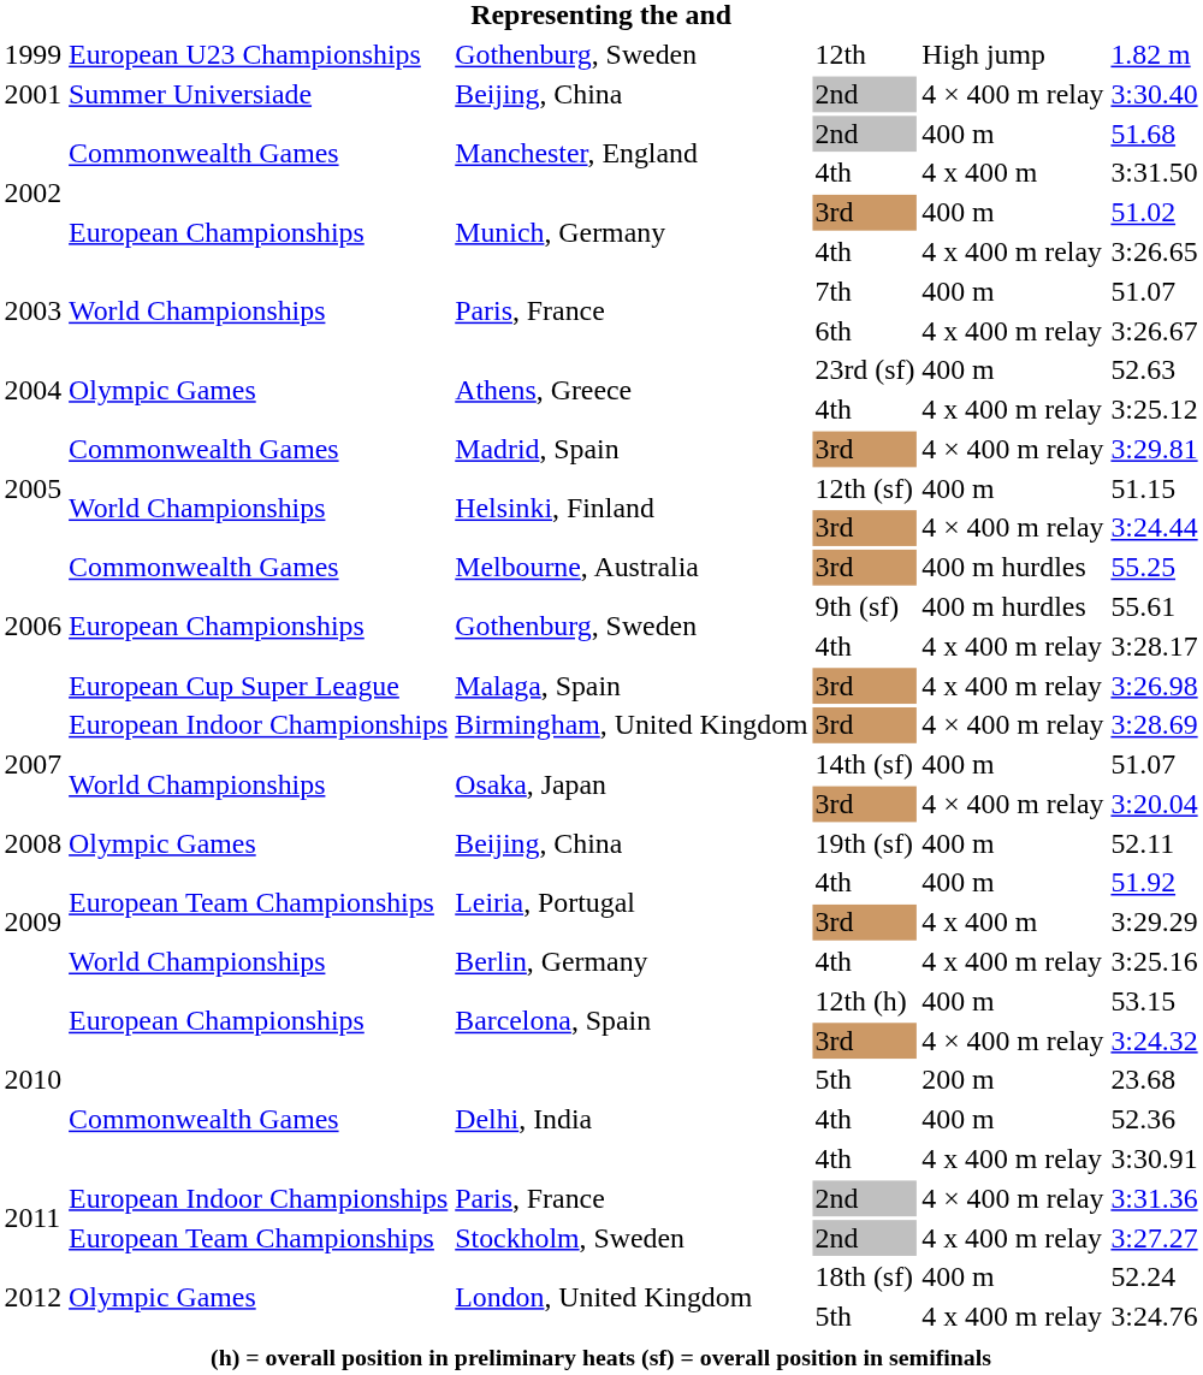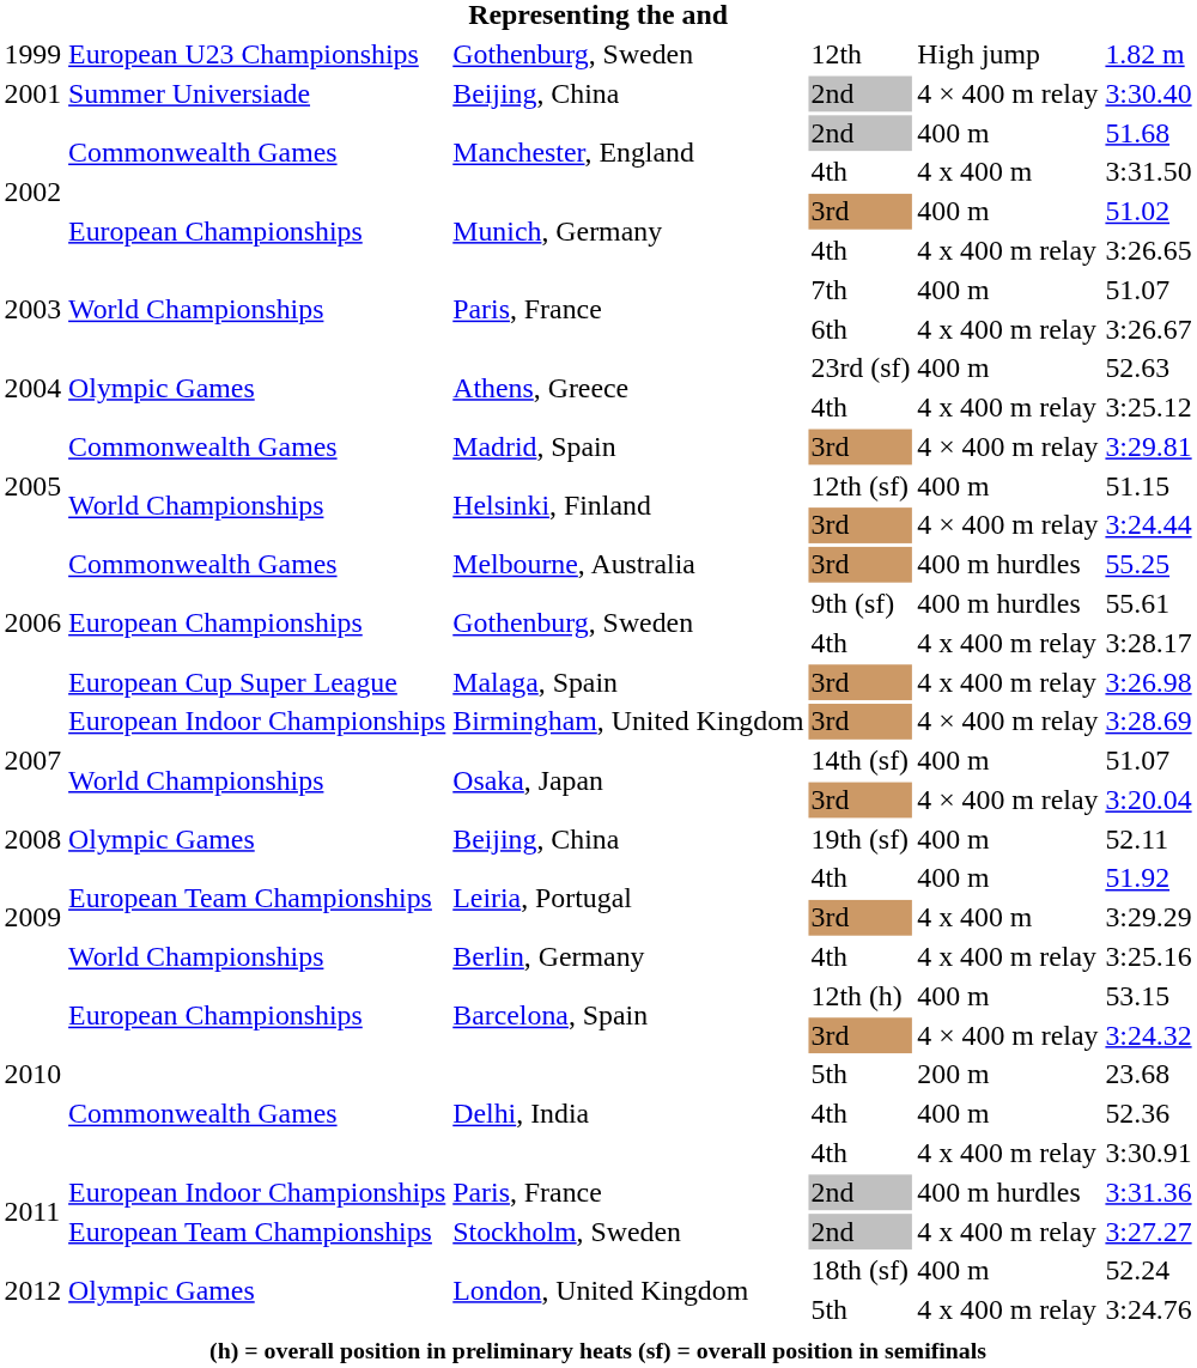Paris, France / 2nd | column 5: 4 × 400 m relay -> 400 m hurdles
